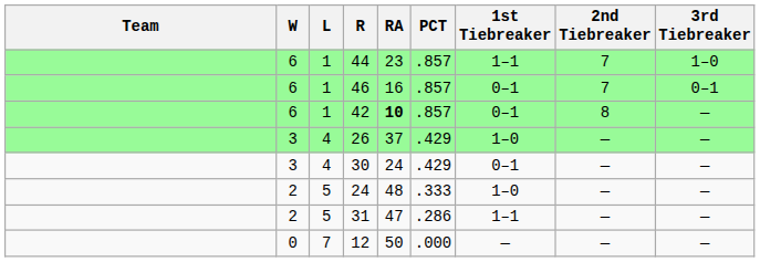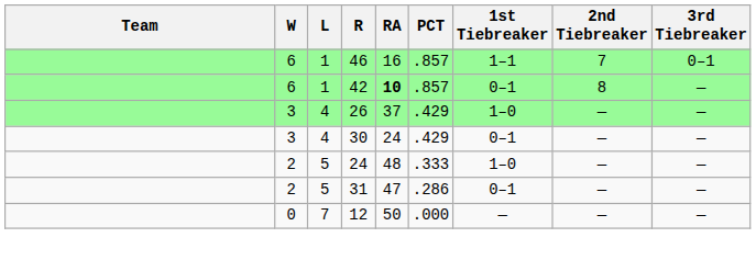- row: 6 | 1 | 44 | 23 | .857 | 1–1 | 7 | 1–0
46 | 1st Tiebreaker: 0–1 -> 1–1
31 | 1st Tiebreaker: 1–1 -> 0–1
